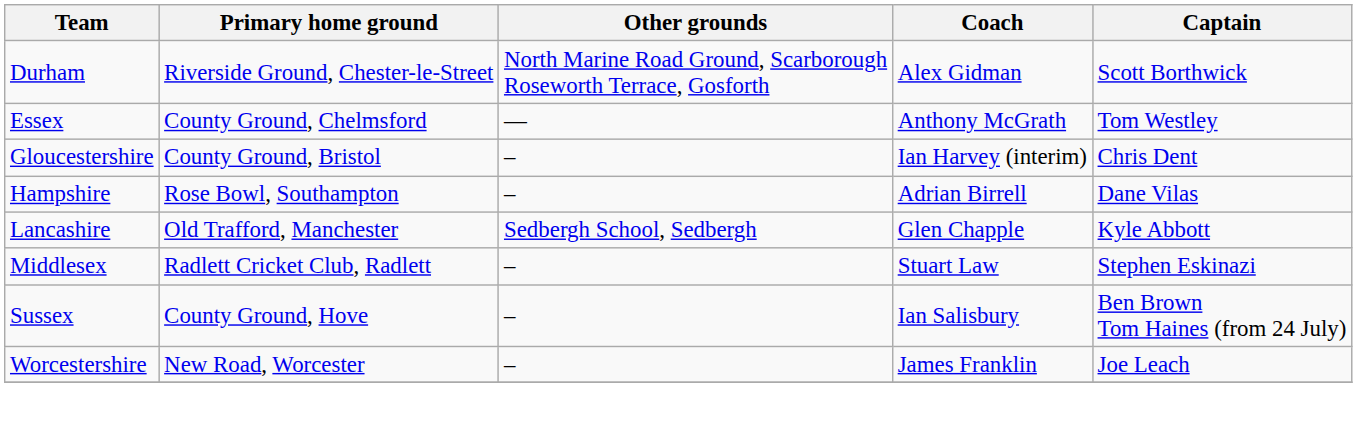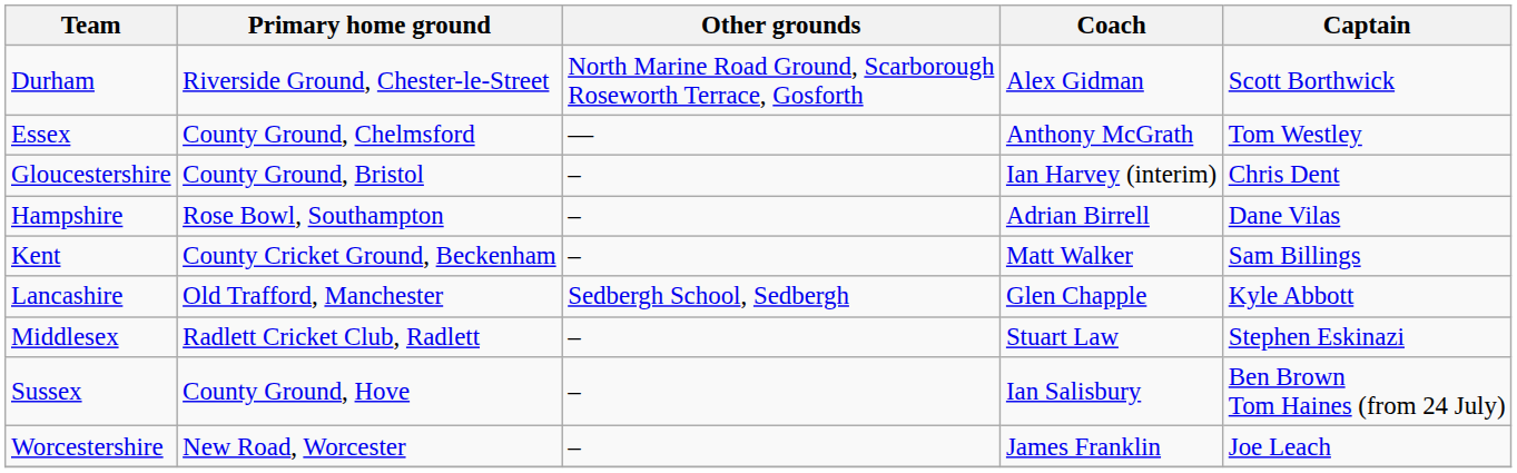+ row: Kent | County Cricket Ground, Beckenham | – | Matt Walker | Sam Billings
